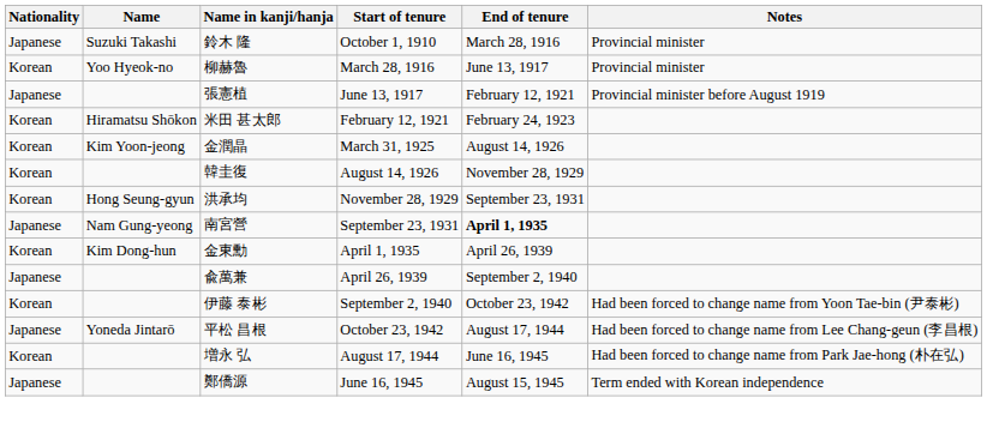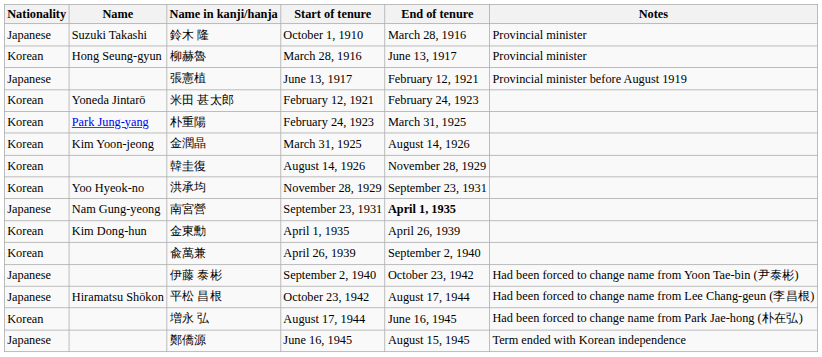柳赫魯 | Name: Yoo Hyeok-no -> Hong Seung-gyun
米田 甚太郎 | Name: Hiramatsu Shōkon -> Yoneda Jintarō
+ row: Korean | Park Jung-yang | 朴重陽 | February 24, 1923 | March 31, 1925
洪承均 | Name: Hong Seung-gyun -> Yoo Hyeok-no
兪萬兼 | Nationality: Japanese -> Korean
伊藤 泰彬 | Nationality: Korean -> Japanese
平松 昌根 | Name: Yoneda Jintarō -> Hiramatsu Shōkon
